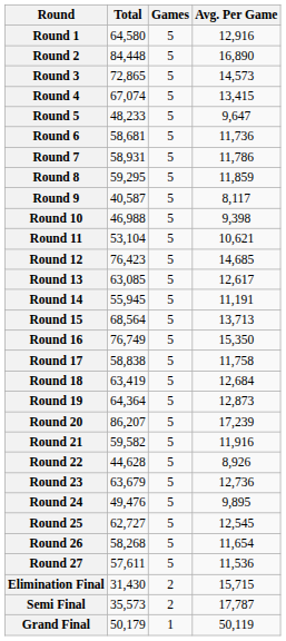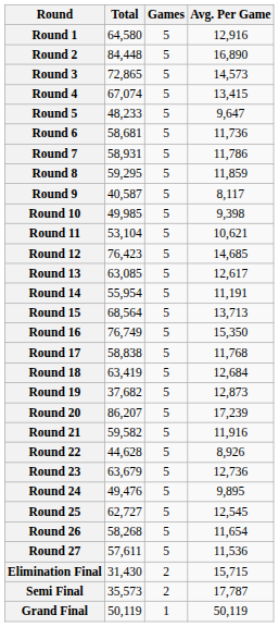Round 10 | Total: 46,988 -> 49,985
Round 14 | Total: 55,945 -> 55,954
Round 17 | Avg. Per Game: 11,758 -> 11,768
Round 19 | Total: 64,364 -> 37,682
Grand Final | Total: 50,179 -> 50,119
